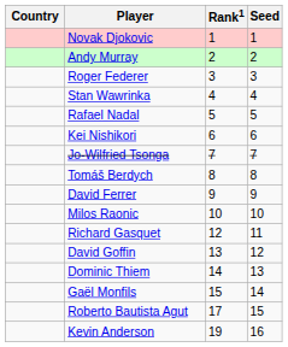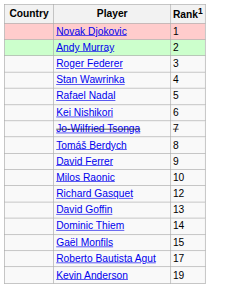- column: Seed | 1 | 2 | 3 | 4 | 5 | 6 | 7 | 8 | 9 | 10 | 11 | 12 | 13 | 14 | 15 | 16
